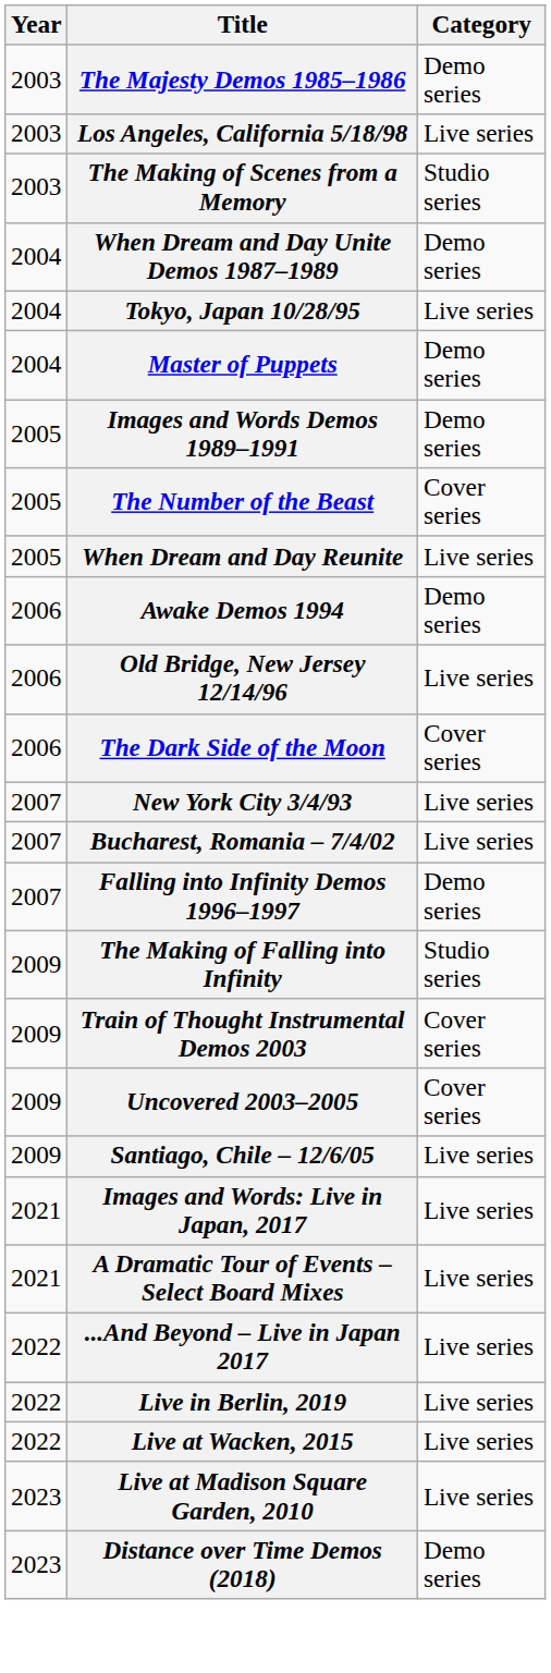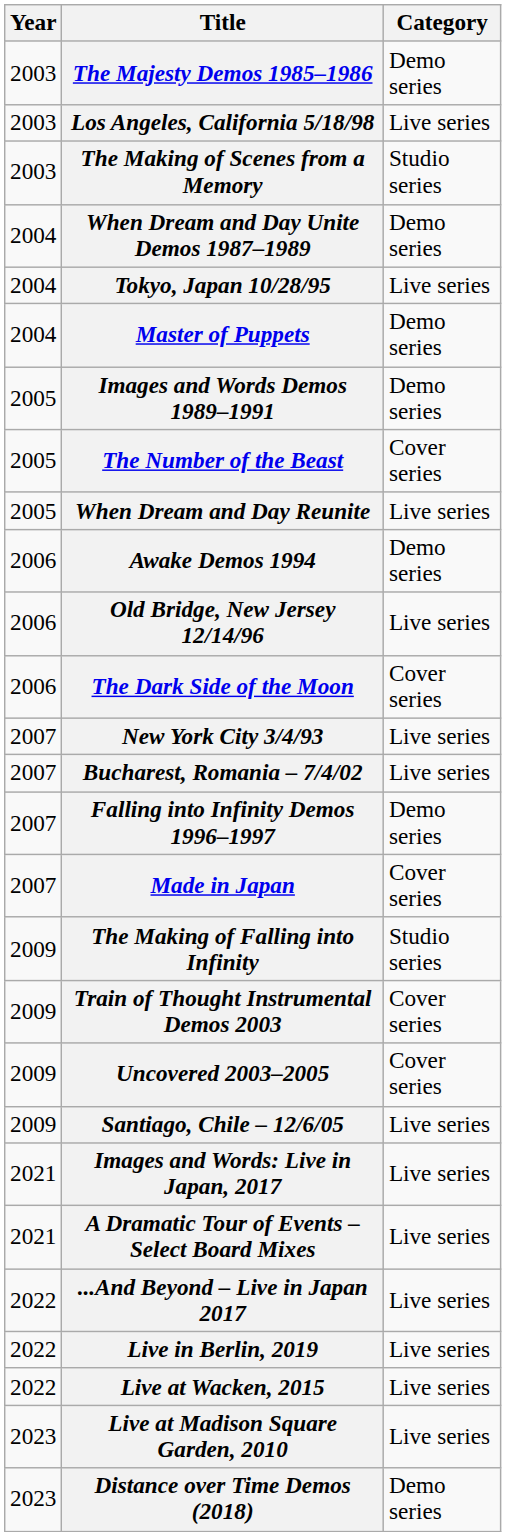+ row: 2007 | Made in Japan | Cover series
